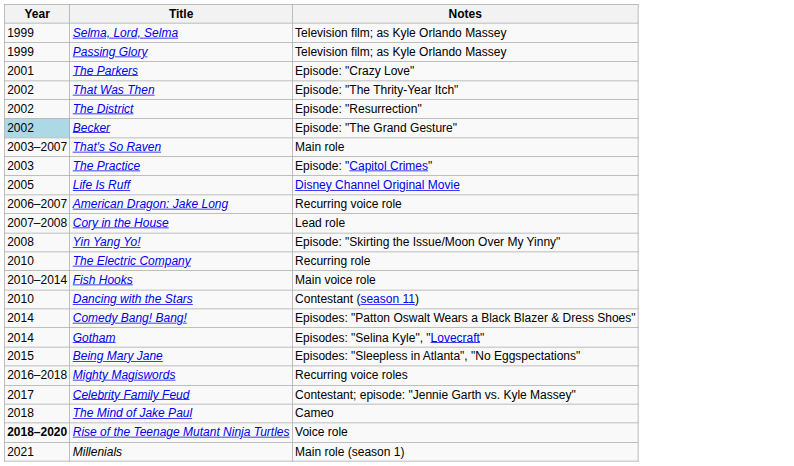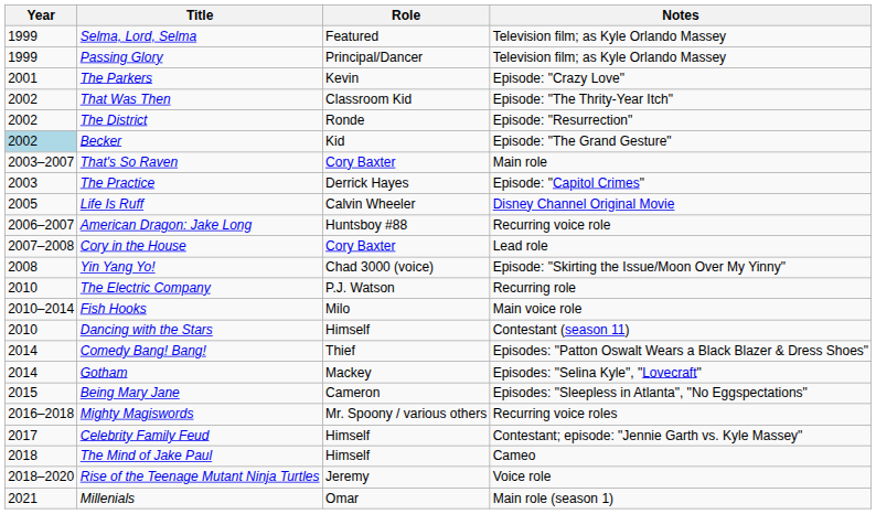+ column: Role | Featured | Principal/Dancer | Kevin | Classroom Kid | Ronde | Kid | Cory Baxter | Derrick Hayes | Calvin Wheeler | Huntsboy #88 | Cory Baxter | Chad 3000 (voice) | P.J. Watson | Milo | Himself | Thief | Mackey | Cameron | Mr. Spoony / various others | Himself | Himself | Jeremy | Omar
Rise of the Teenage Mutant Ninja Turtles | Year: bold -> normal
